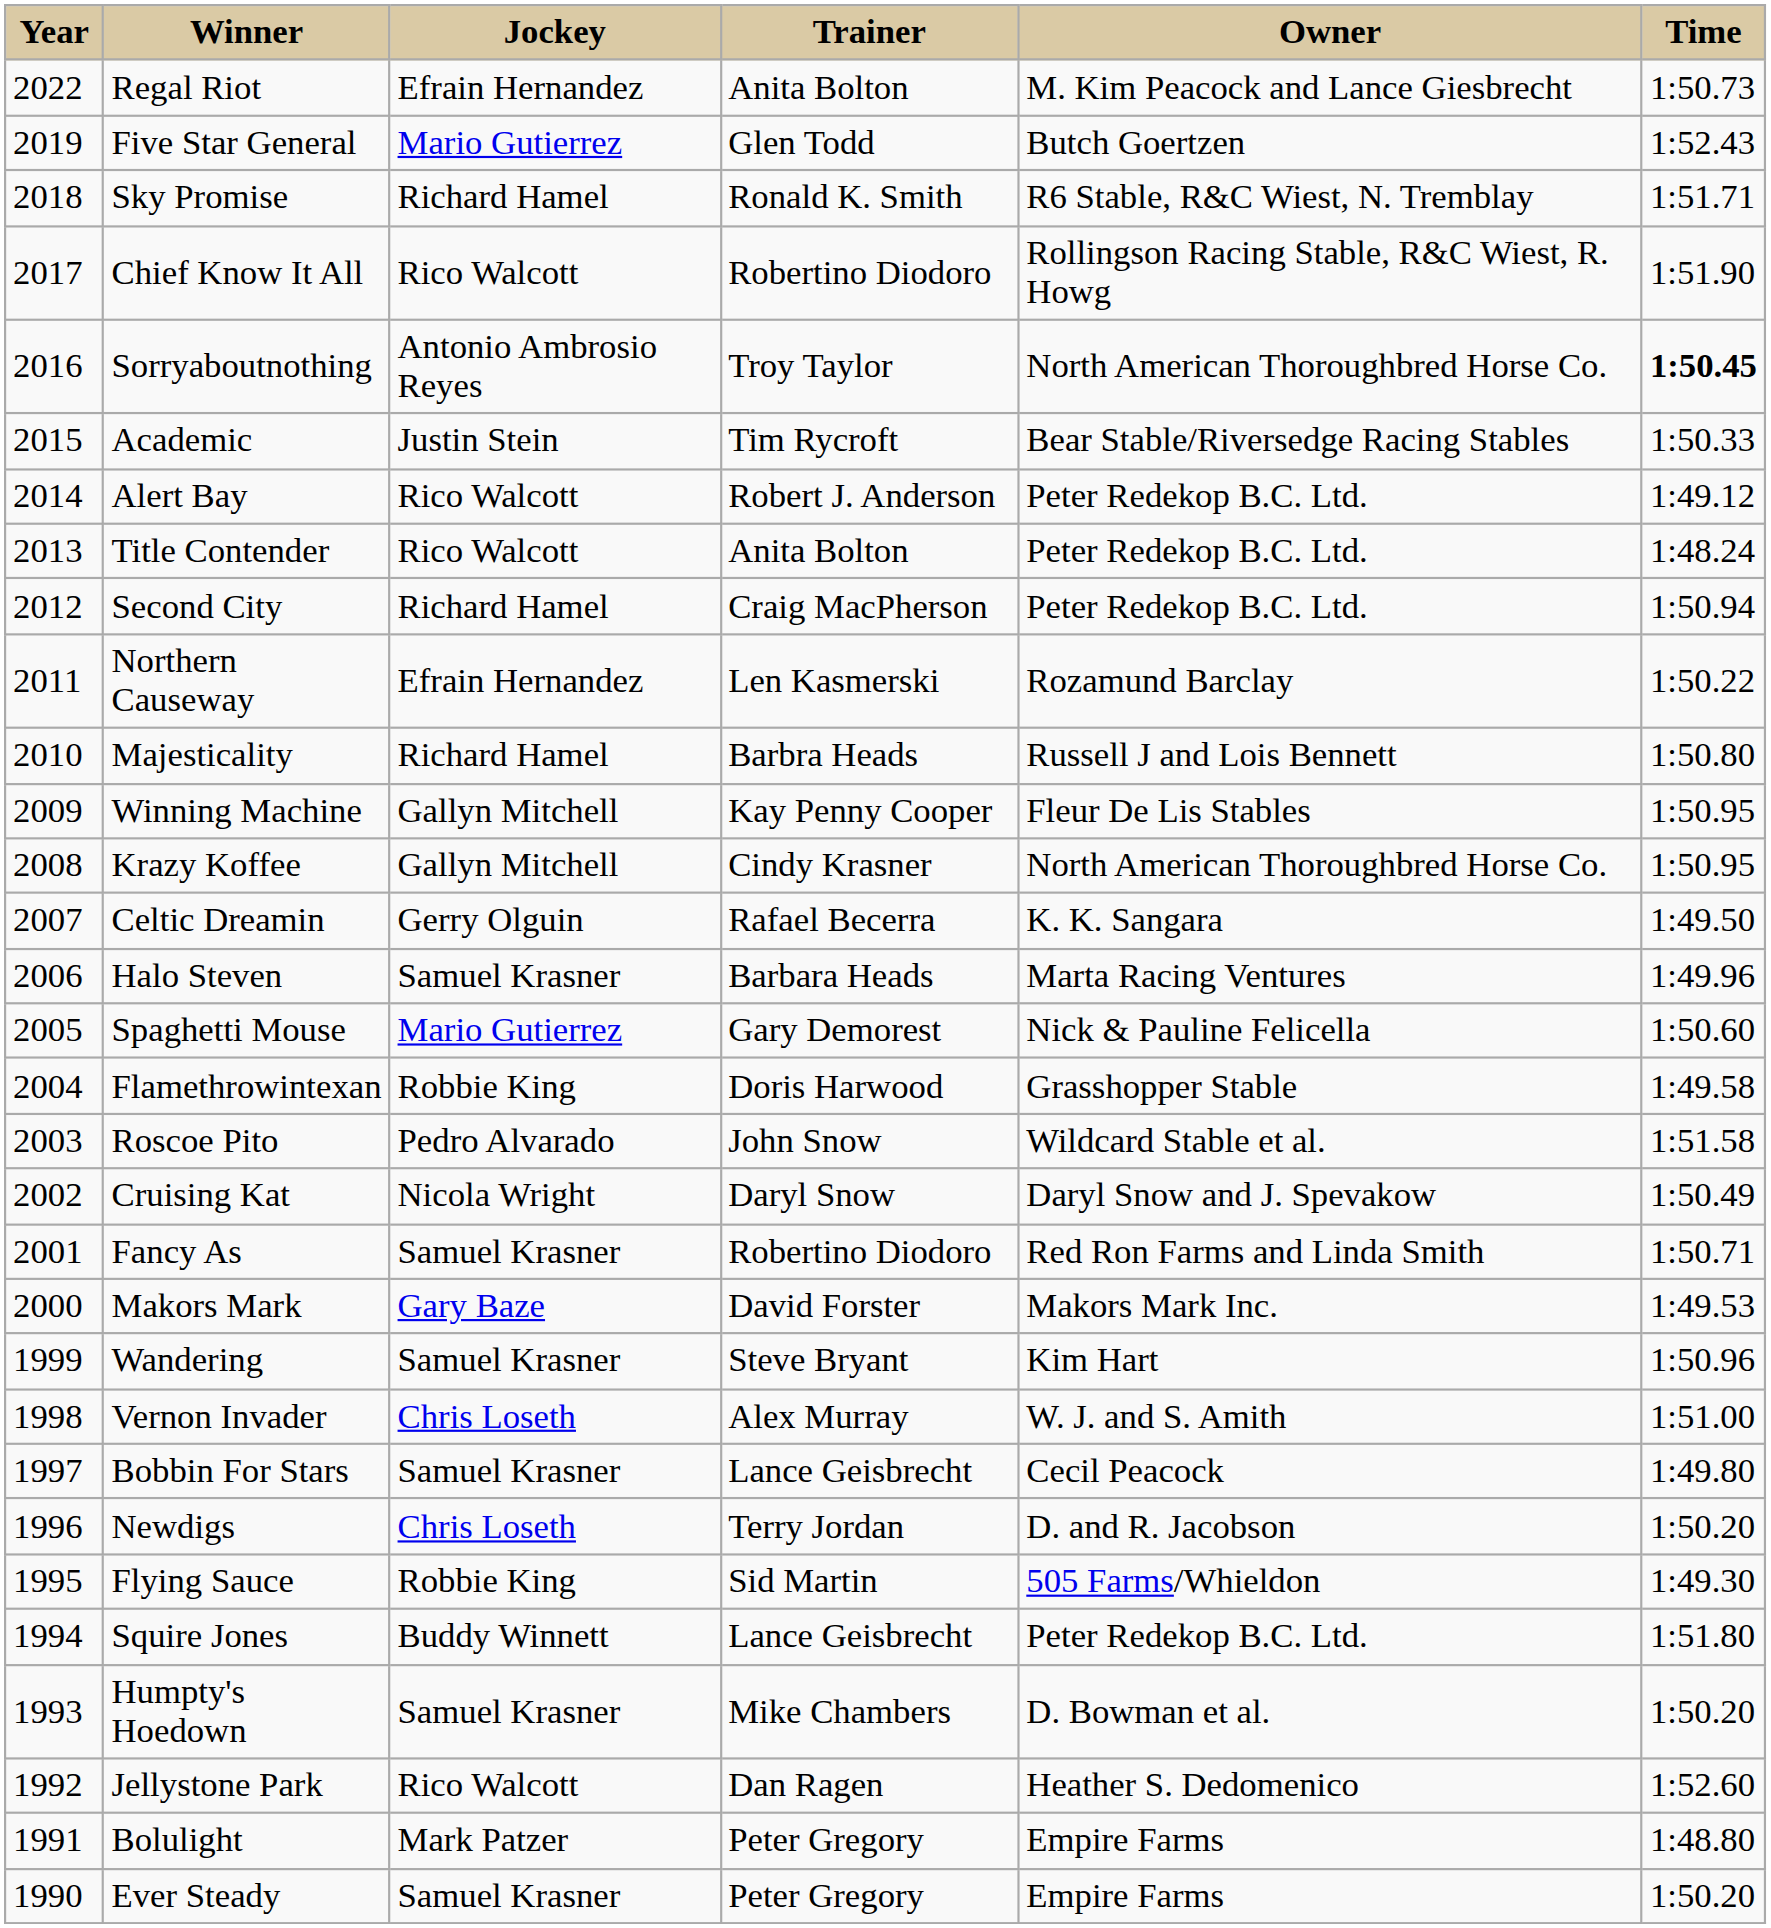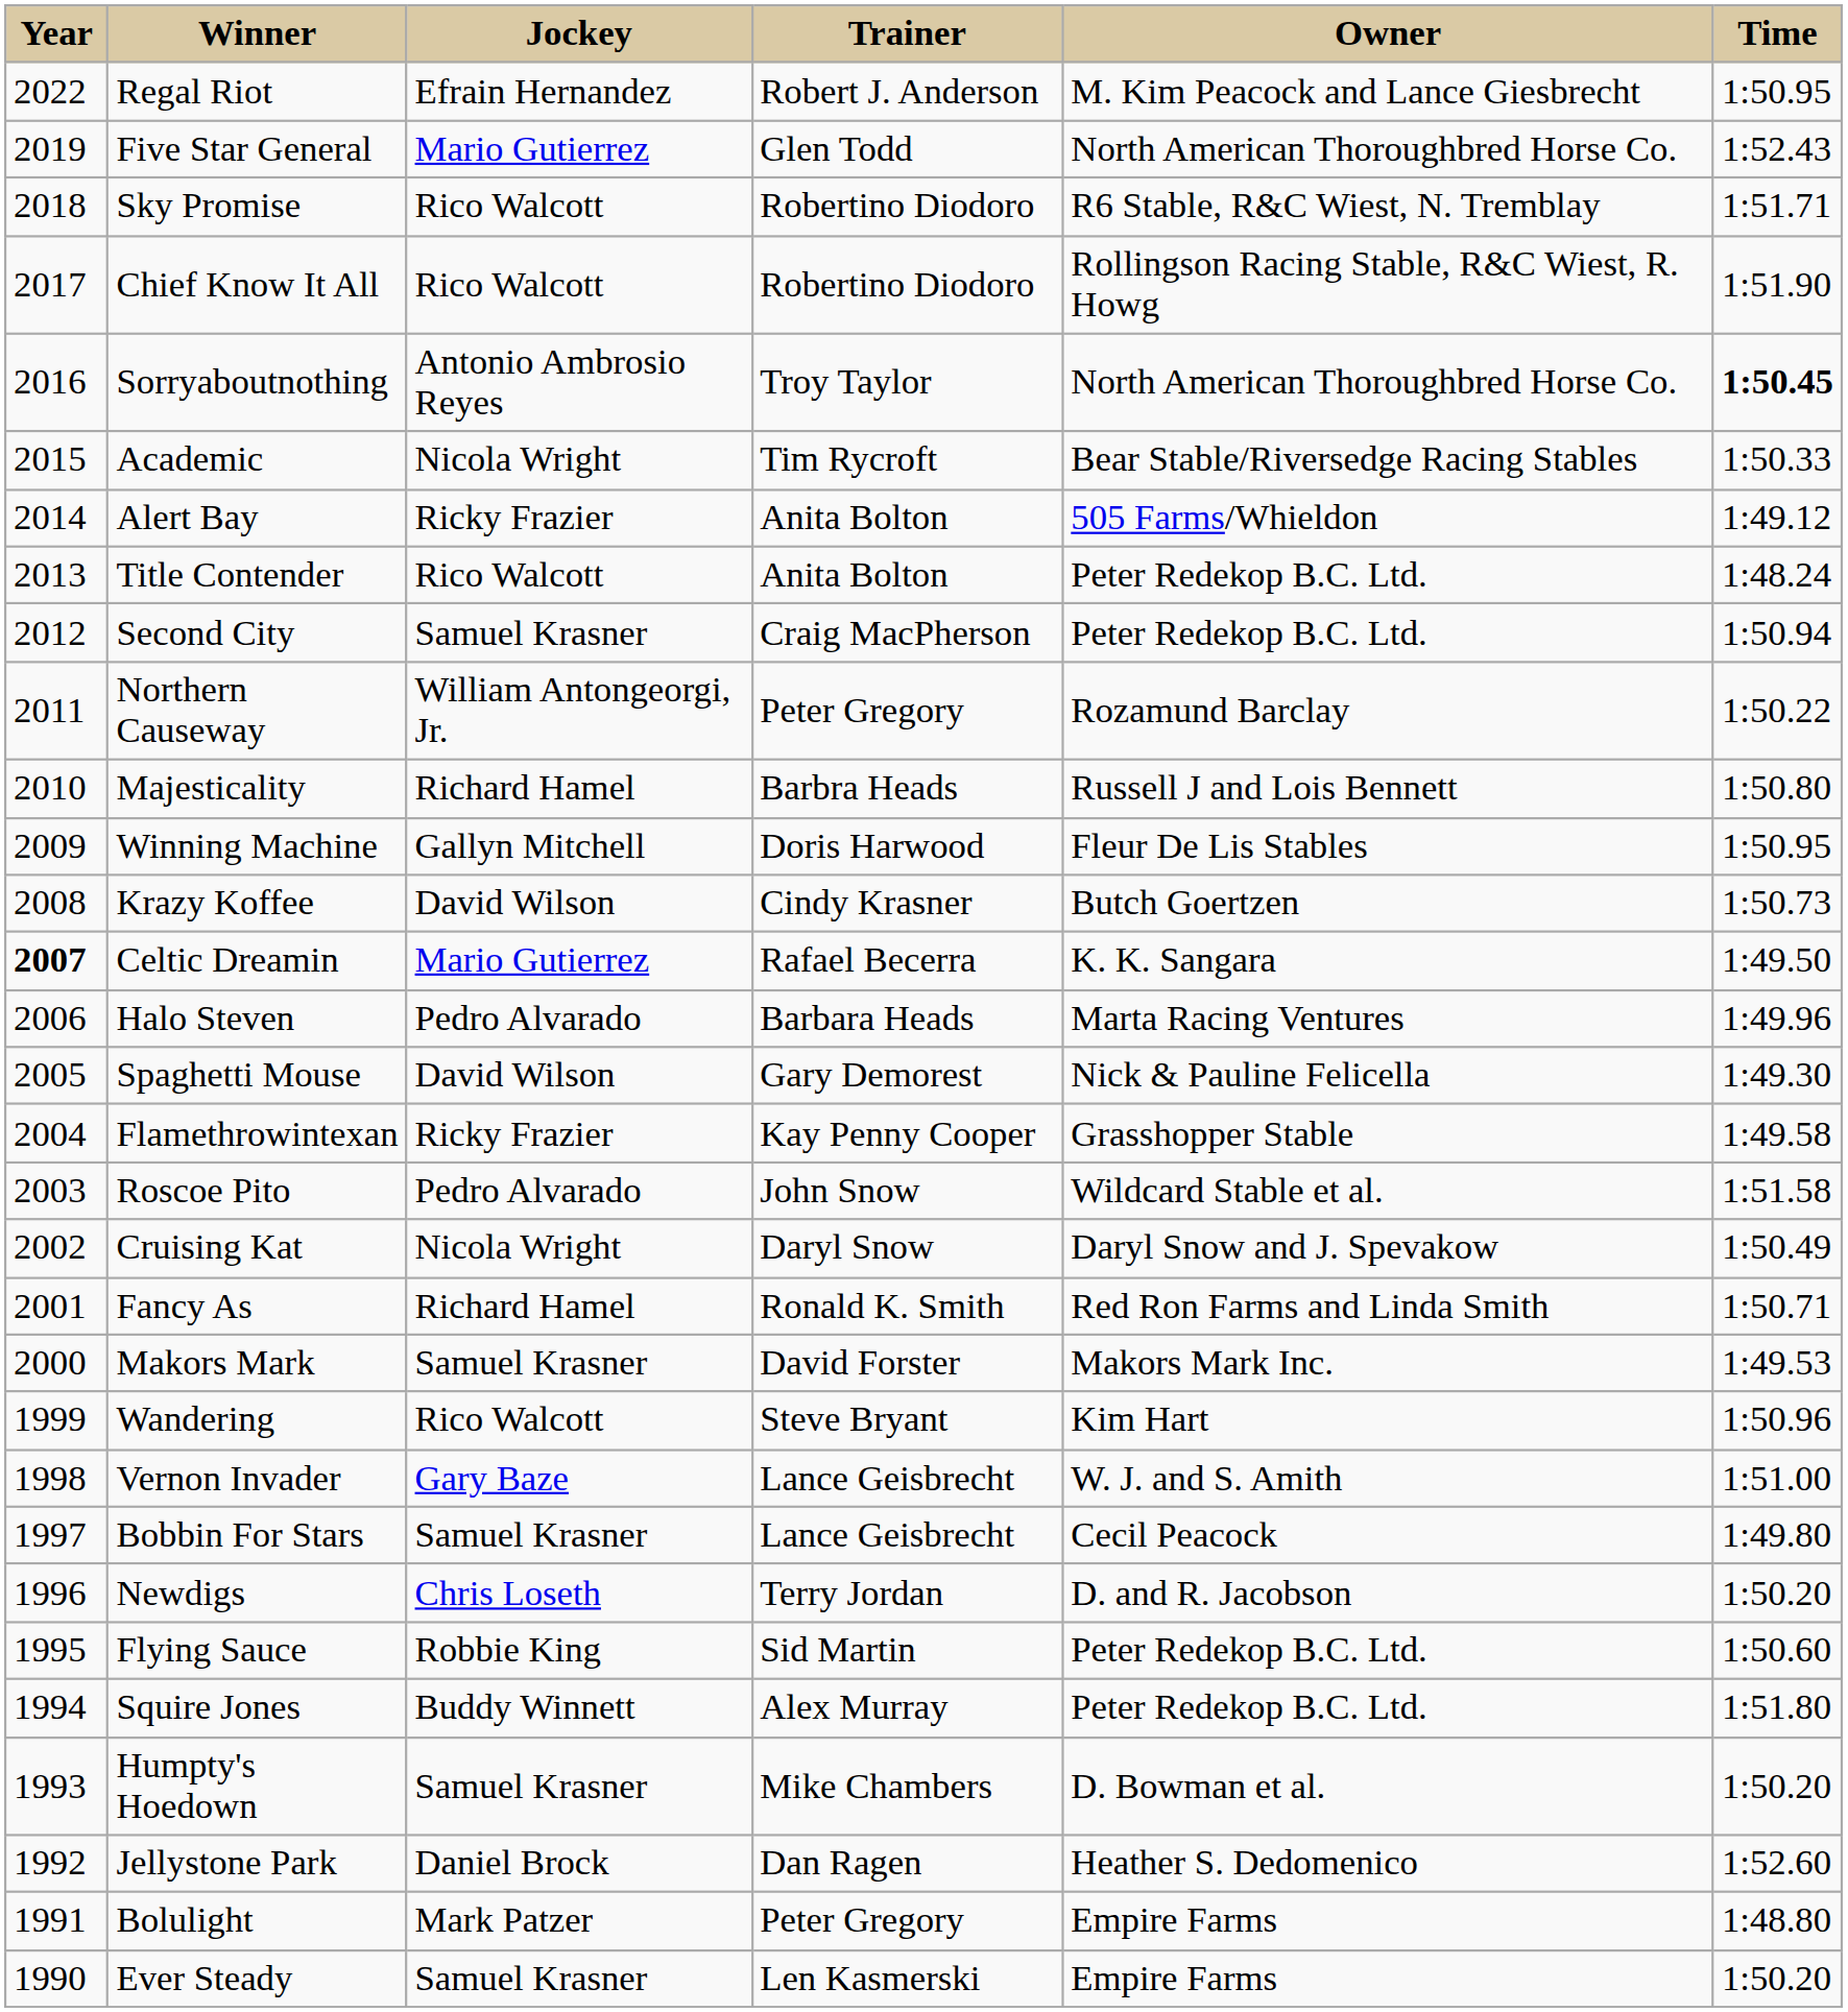Regal Riot | Trainer: Anita Bolton -> Robert J. Anderson
Regal Riot | Time: 1:50.73 -> 1:50.95
Five Star General | Owner: Butch Goertzen -> North American Thoroughbred Horse Co.
Sky Promise | Jockey: Richard Hamel -> Rico Walcott
Sky Promise | Trainer: Ronald K. Smith -> Robertino Diodoro
Academic | Jockey: Justin Stein -> Nicola Wright
Alert Bay | Jockey: Rico Walcott -> Ricky Frazier
Alert Bay | Trainer: Robert J. Anderson -> Anita Bolton
Alert Bay | Owner: Peter Redekop B.C. Ltd. -> 505 Farms/Whieldon
Second City | Jockey: Richard Hamel -> Samuel Krasner
Northern Causeway | Jockey: Efrain Hernandez -> William Antongeorgi, Jr.
Northern Causeway | Trainer: Len Kasmerski -> Peter Gregory
Winning Machine | Trainer: Kay Penny Cooper -> Doris Harwood
Krazy Koffee | Jockey: Gallyn Mitchell -> David Wilson
Krazy Koffee | Owner: North American Thoroughbred Horse Co. -> Butch Goertzen
Krazy Koffee | Time: 1:50.95 -> 1:50.73
Celtic Dreamin | Year: normal -> bold
Celtic Dreamin | Jockey: Gerry Olguin -> Mario Gutierrez
Halo Steven | Jockey: Samuel Krasner -> Pedro Alvarado
Spaghetti Mouse | Jockey: Mario Gutierrez -> David Wilson
Spaghetti Mouse | Time: 1:50.60 -> 1:49.30
Flamethrowintexan | Jockey: Robbie King -> Ricky Frazier
Flamethrowintexan | Trainer: Doris Harwood -> Kay Penny Cooper
Fancy As | Jockey: Samuel Krasner -> Richard Hamel
Fancy As | Trainer: Robertino Diodoro -> Ronald K. Smith
Makors Mark | Jockey: Gary Baze -> Samuel Krasner
Wandering | Jockey: Samuel Krasner -> Rico Walcott
Vernon Invader | Jockey: Chris Loseth -> Gary Baze
Vernon Invader | Trainer: Alex Murray -> Lance Geisbrecht
Flying Sauce | Owner: 505 Farms/Whieldon -> Peter Redekop B.C. Ltd.
Flying Sauce | Time: 1:49.30 -> 1:50.60
Squire Jones | Trainer: Lance Geisbrecht -> Alex Murray
Jellystone Park | Jockey: Rico Walcott -> Daniel Brock
Ever Steady | Trainer: Peter Gregory -> Len Kasmerski
